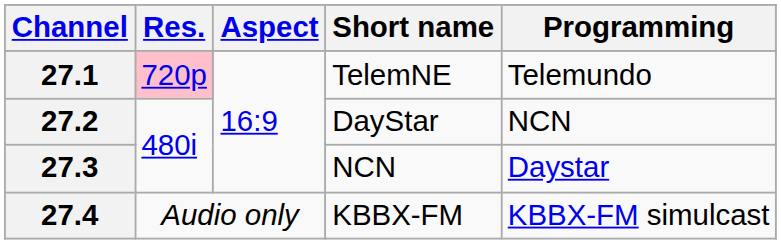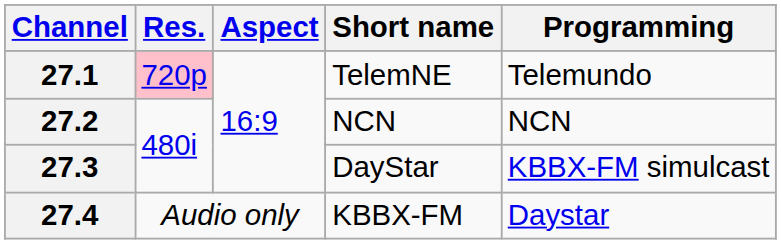27.2 | Short name: DayStar -> NCN
27.3 | Short name: NCN -> DayStar
27.3 | Programming: Daystar -> KBBX-FM simulcast
27.4 | Programming: KBBX-FM simulcast -> Daystar
